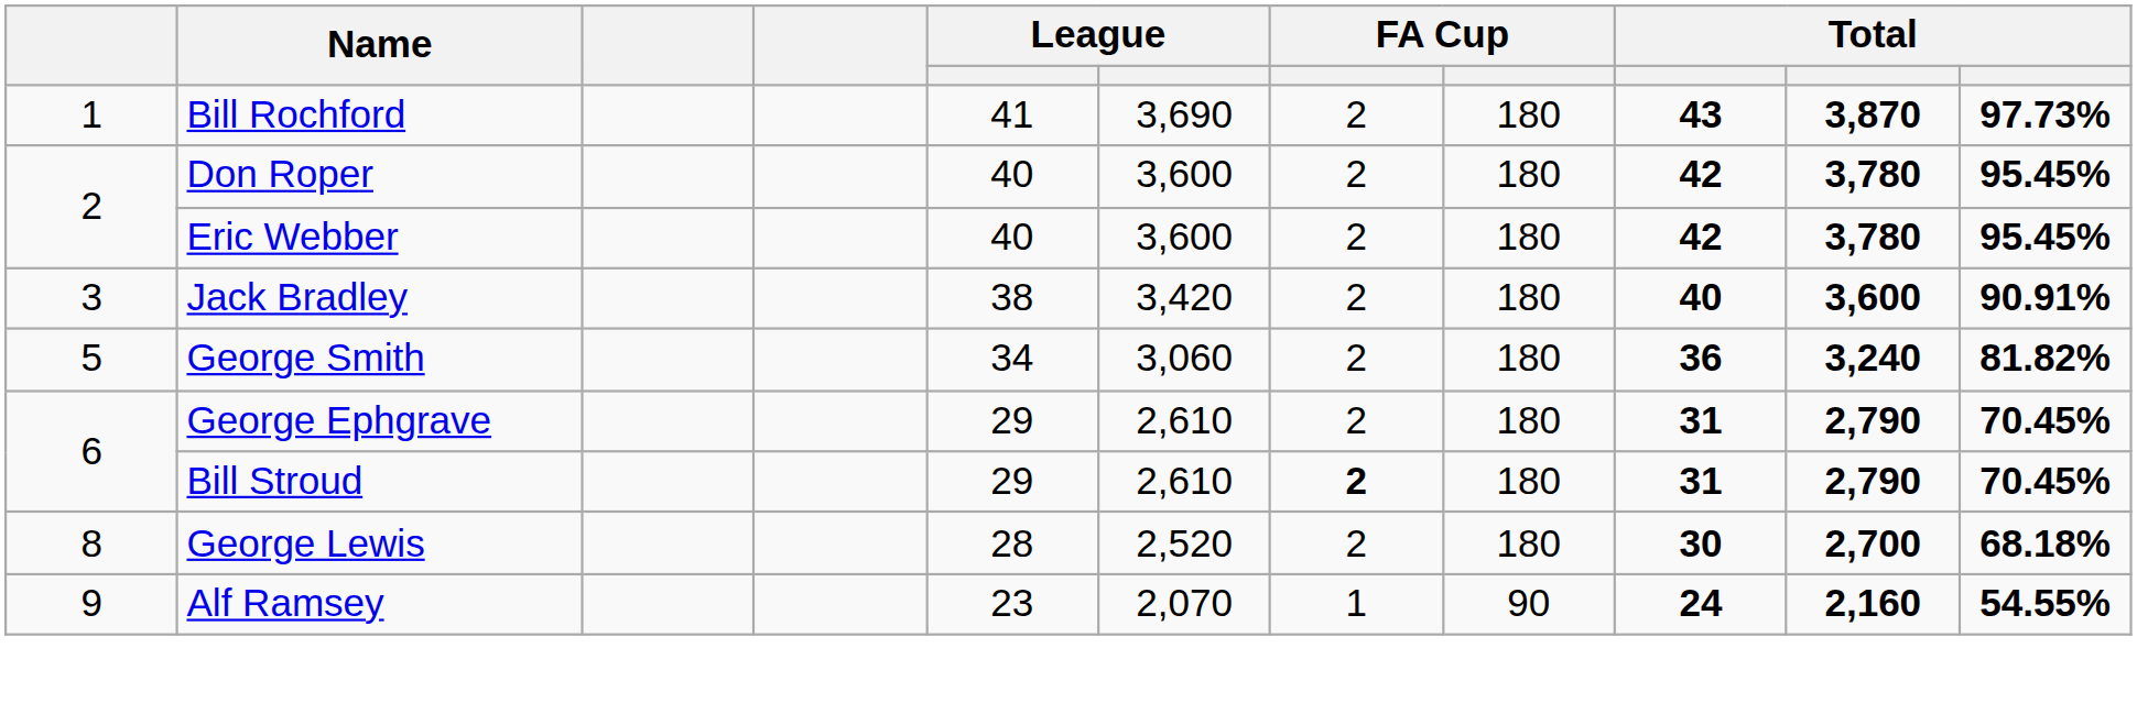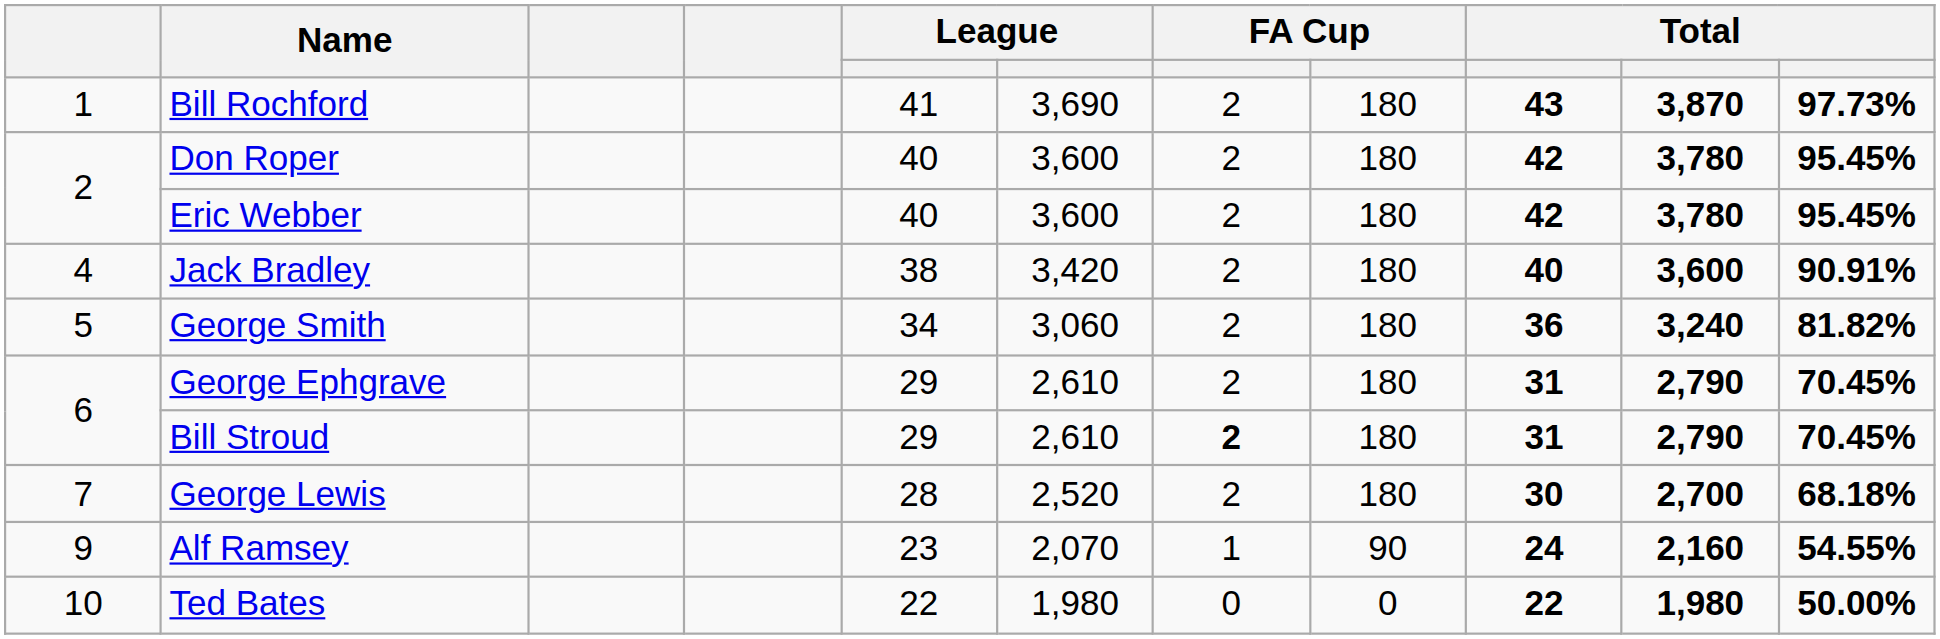Jack Bradley | column 1: 3 -> 4
George Lewis | column 1: 8 -> 7
+ row: 10 | Ted Bates | 22 | 1,980 | 0 | 0 | 22 | 1,980 | 50.00%
